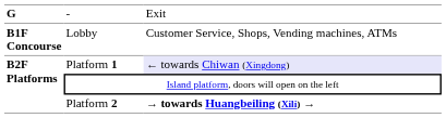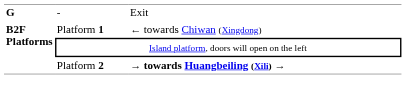- row: B1F Concourse | Lobby | Customer Service, Shops, Vending machines, ATMs
Platform 1 | column 3: lavender background -> no background
